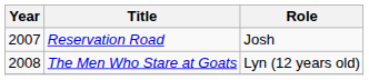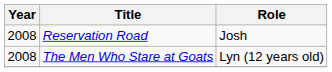Reservation Road | Year: 2007 -> 2008
